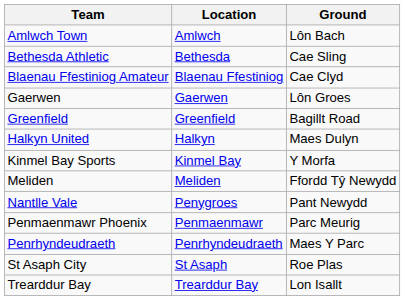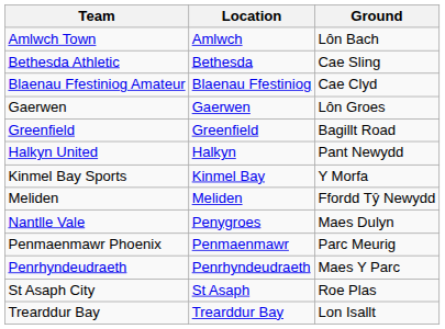Halkyn United | Ground: Maes Dulyn -> Pant Newydd
Nantlle Vale | Ground: Pant Newydd -> Maes Dulyn
